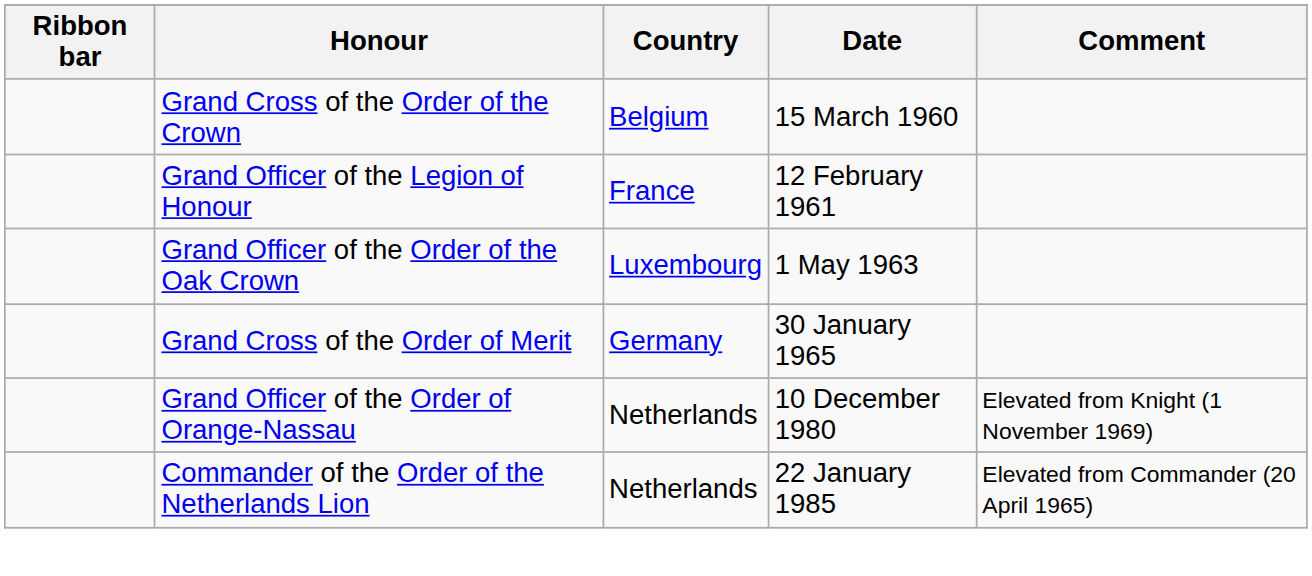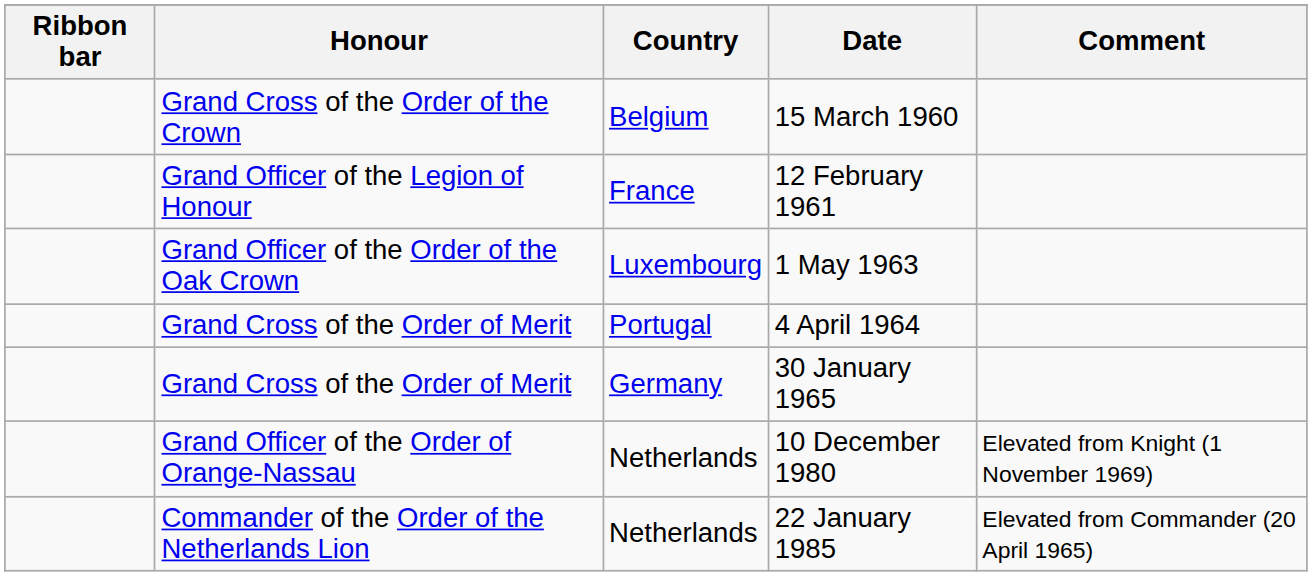+ row: Grand Cross of the Order of Merit | Portugal | 4 April 1964
